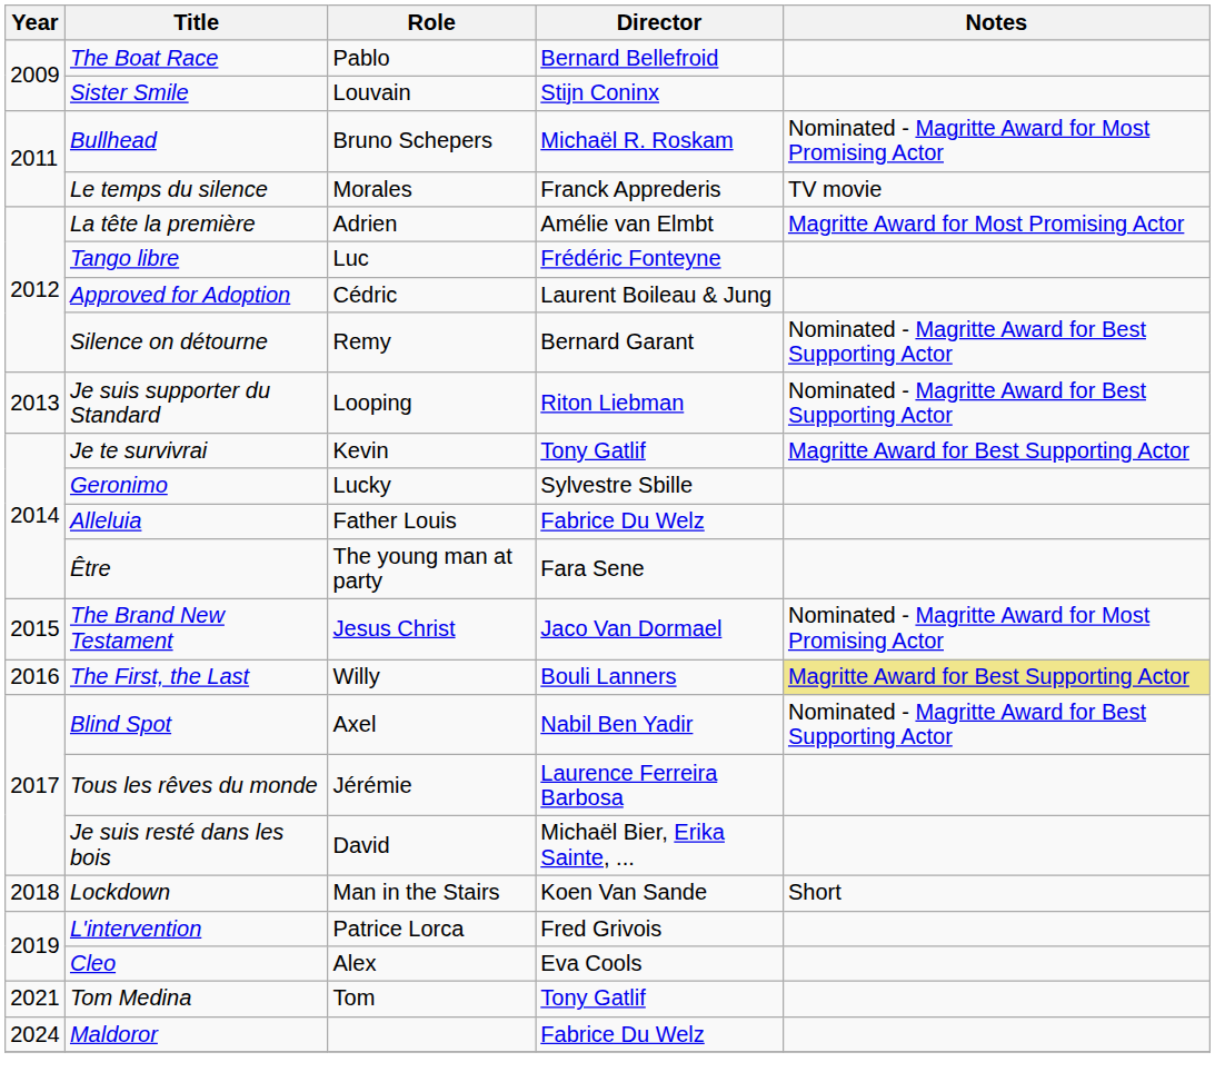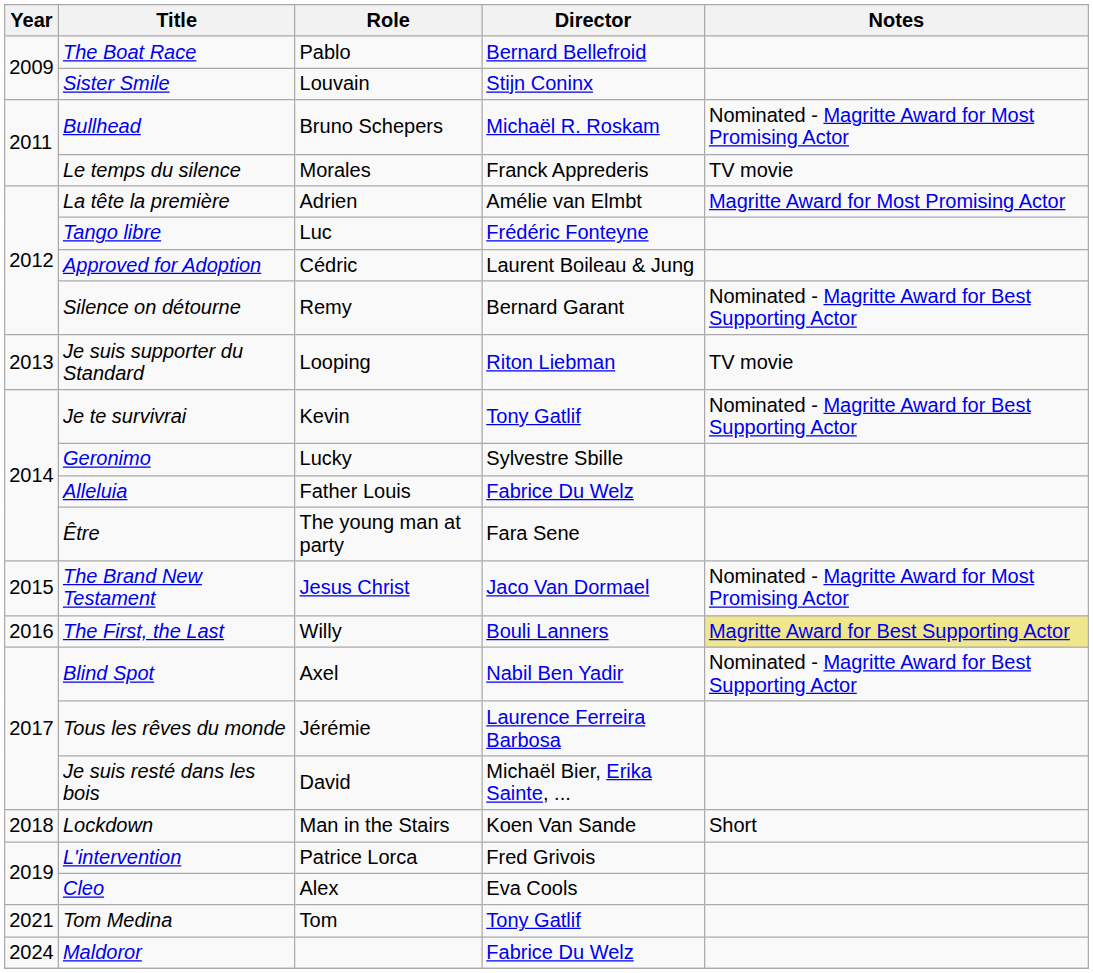Je suis supporter du Standard | Notes: Nominated - Magritte Award for Best Supporting Actor -> TV movie
Je te survivrai | Notes: Magritte Award for Best Supporting Actor -> Nominated - Magritte Award for Best Supporting Actor
